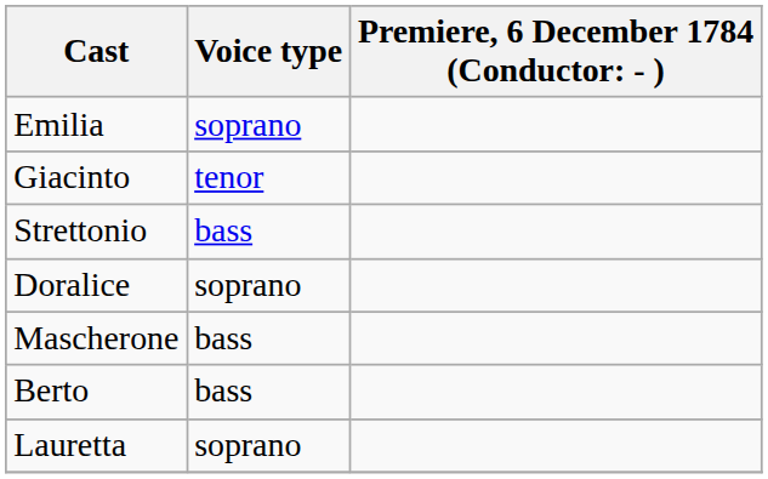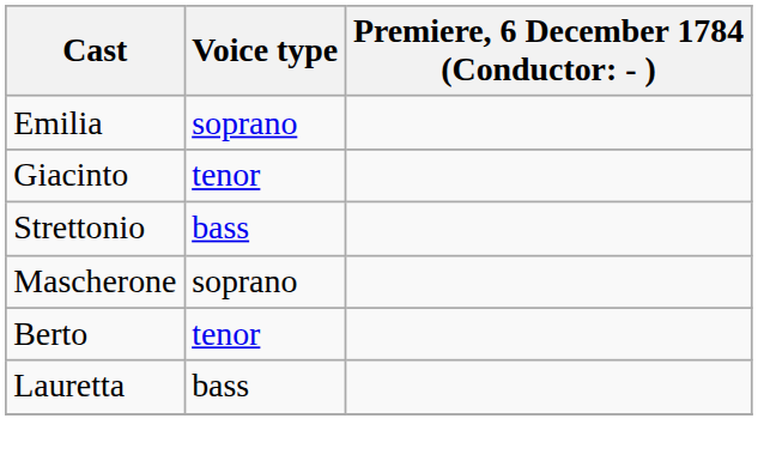- row: Doralice | soprano
Mascherone | Voice type: bass -> soprano
Berto | Voice type: bass -> tenor
Lauretta | Voice type: soprano -> bass
